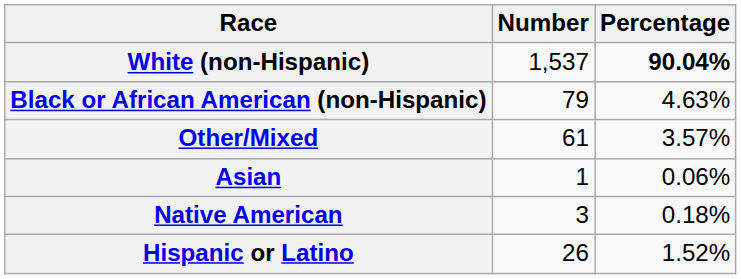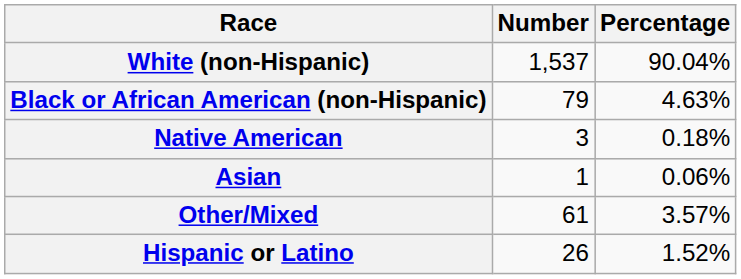White (non-Hispanic) | Percentage: bold -> normal
rows swapped: Native American <-> Other/Mixed
